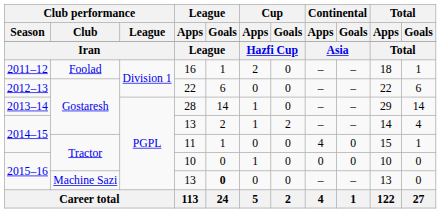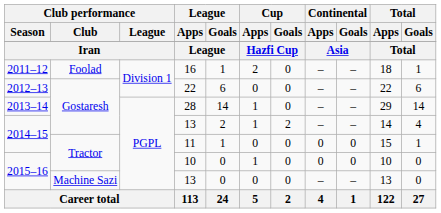11 | Continental / Apps: 4 -> 0
2015–16 / 13 | League / Goals: bold -> normal
